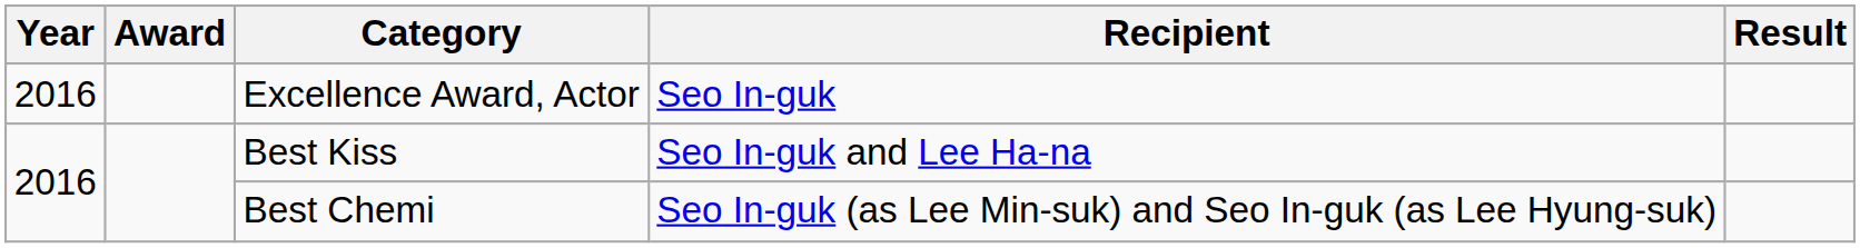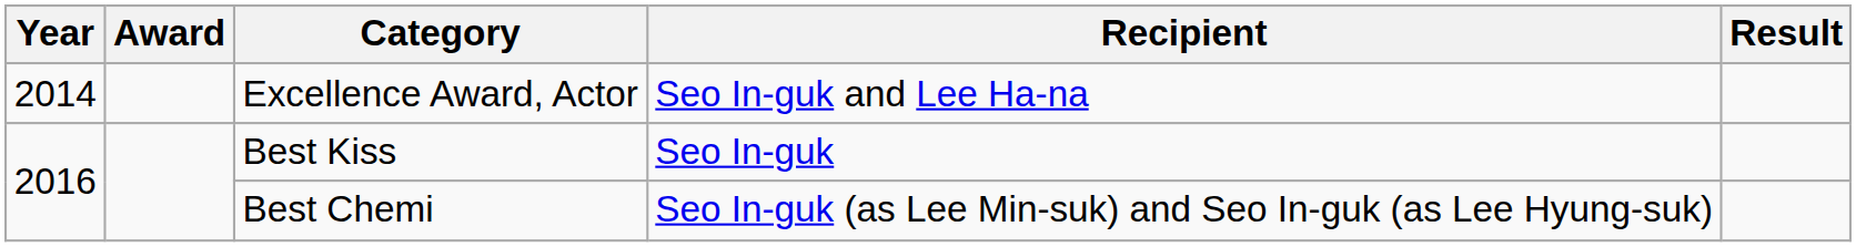Excellence Award, Actor | Year: 2016 -> 2014
Excellence Award, Actor | Recipient: Seo In-guk -> Seo In-guk and Lee Ha-na
Best Kiss | Recipient: Seo In-guk and Lee Ha-na -> Seo In-guk
